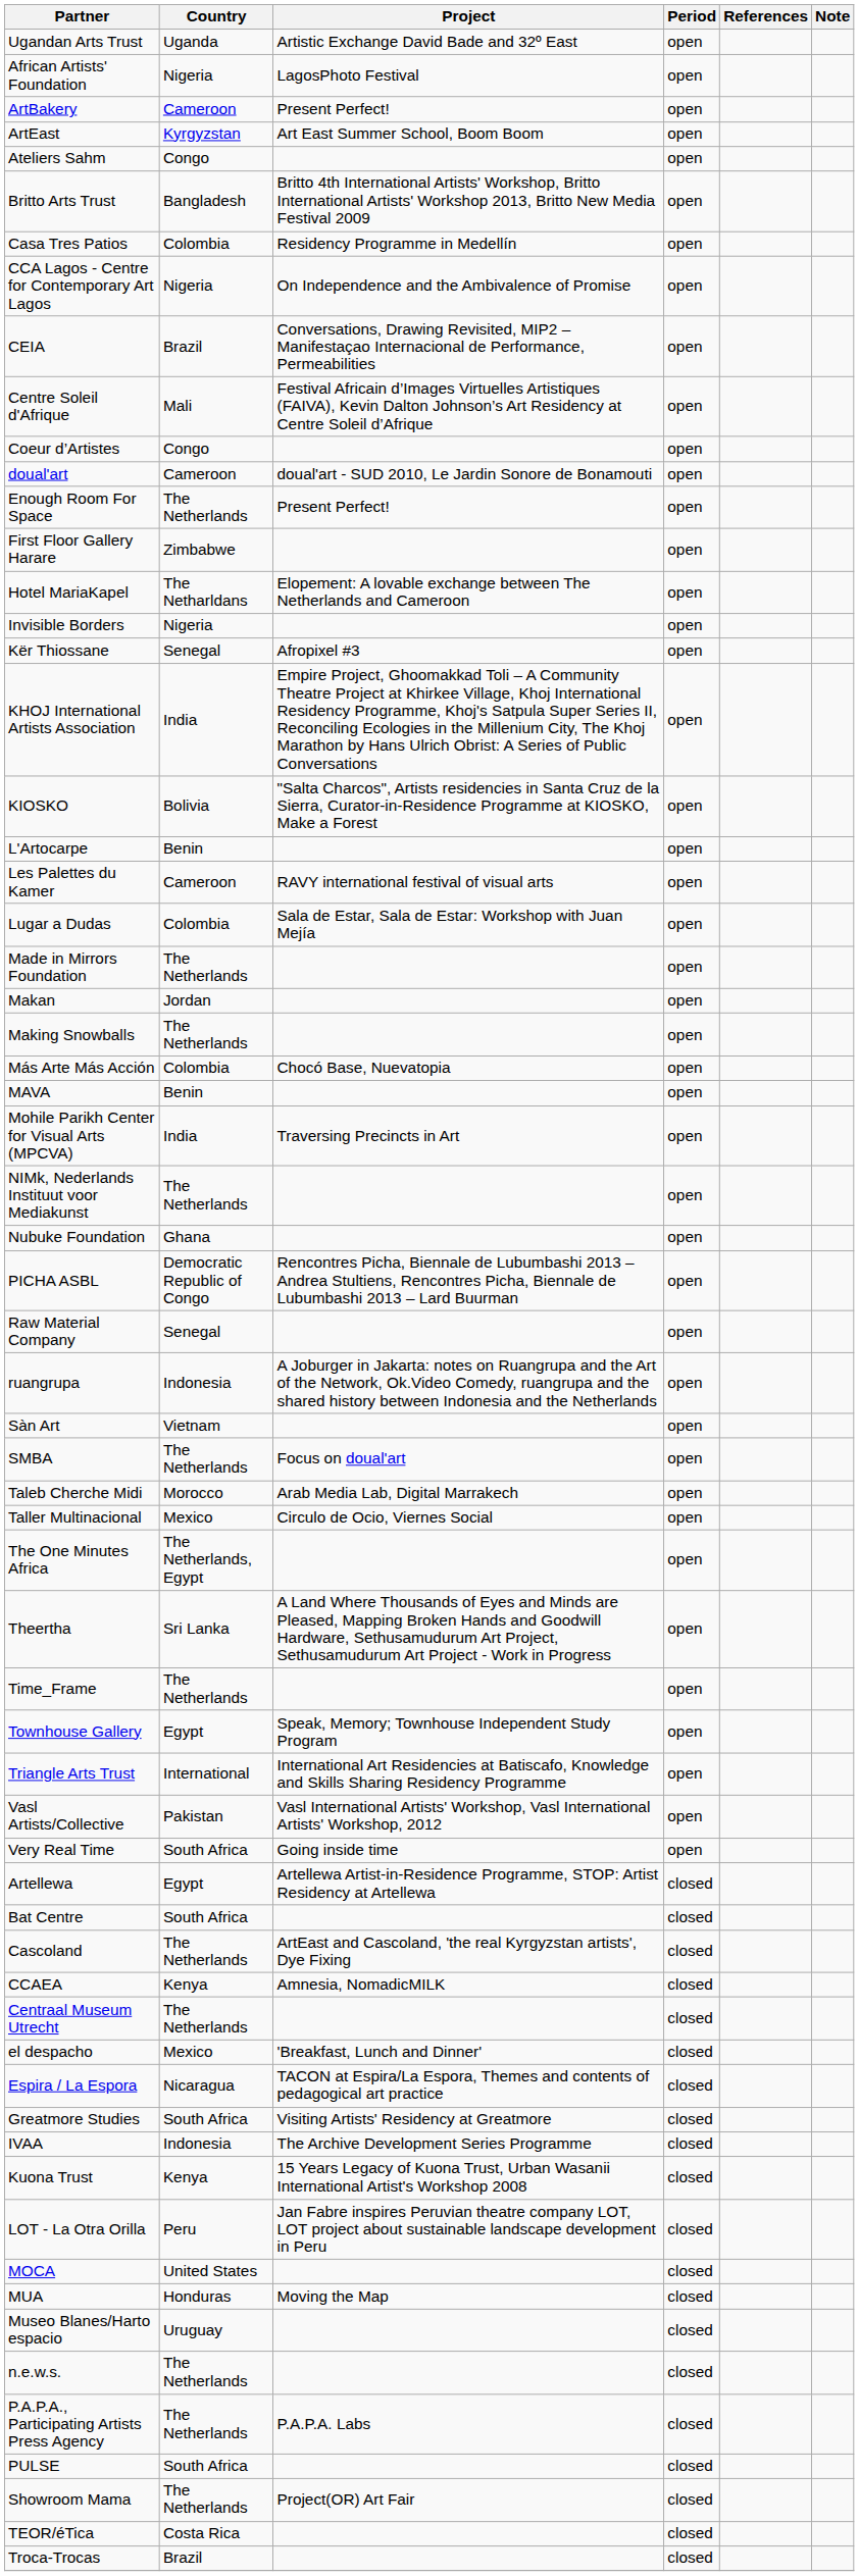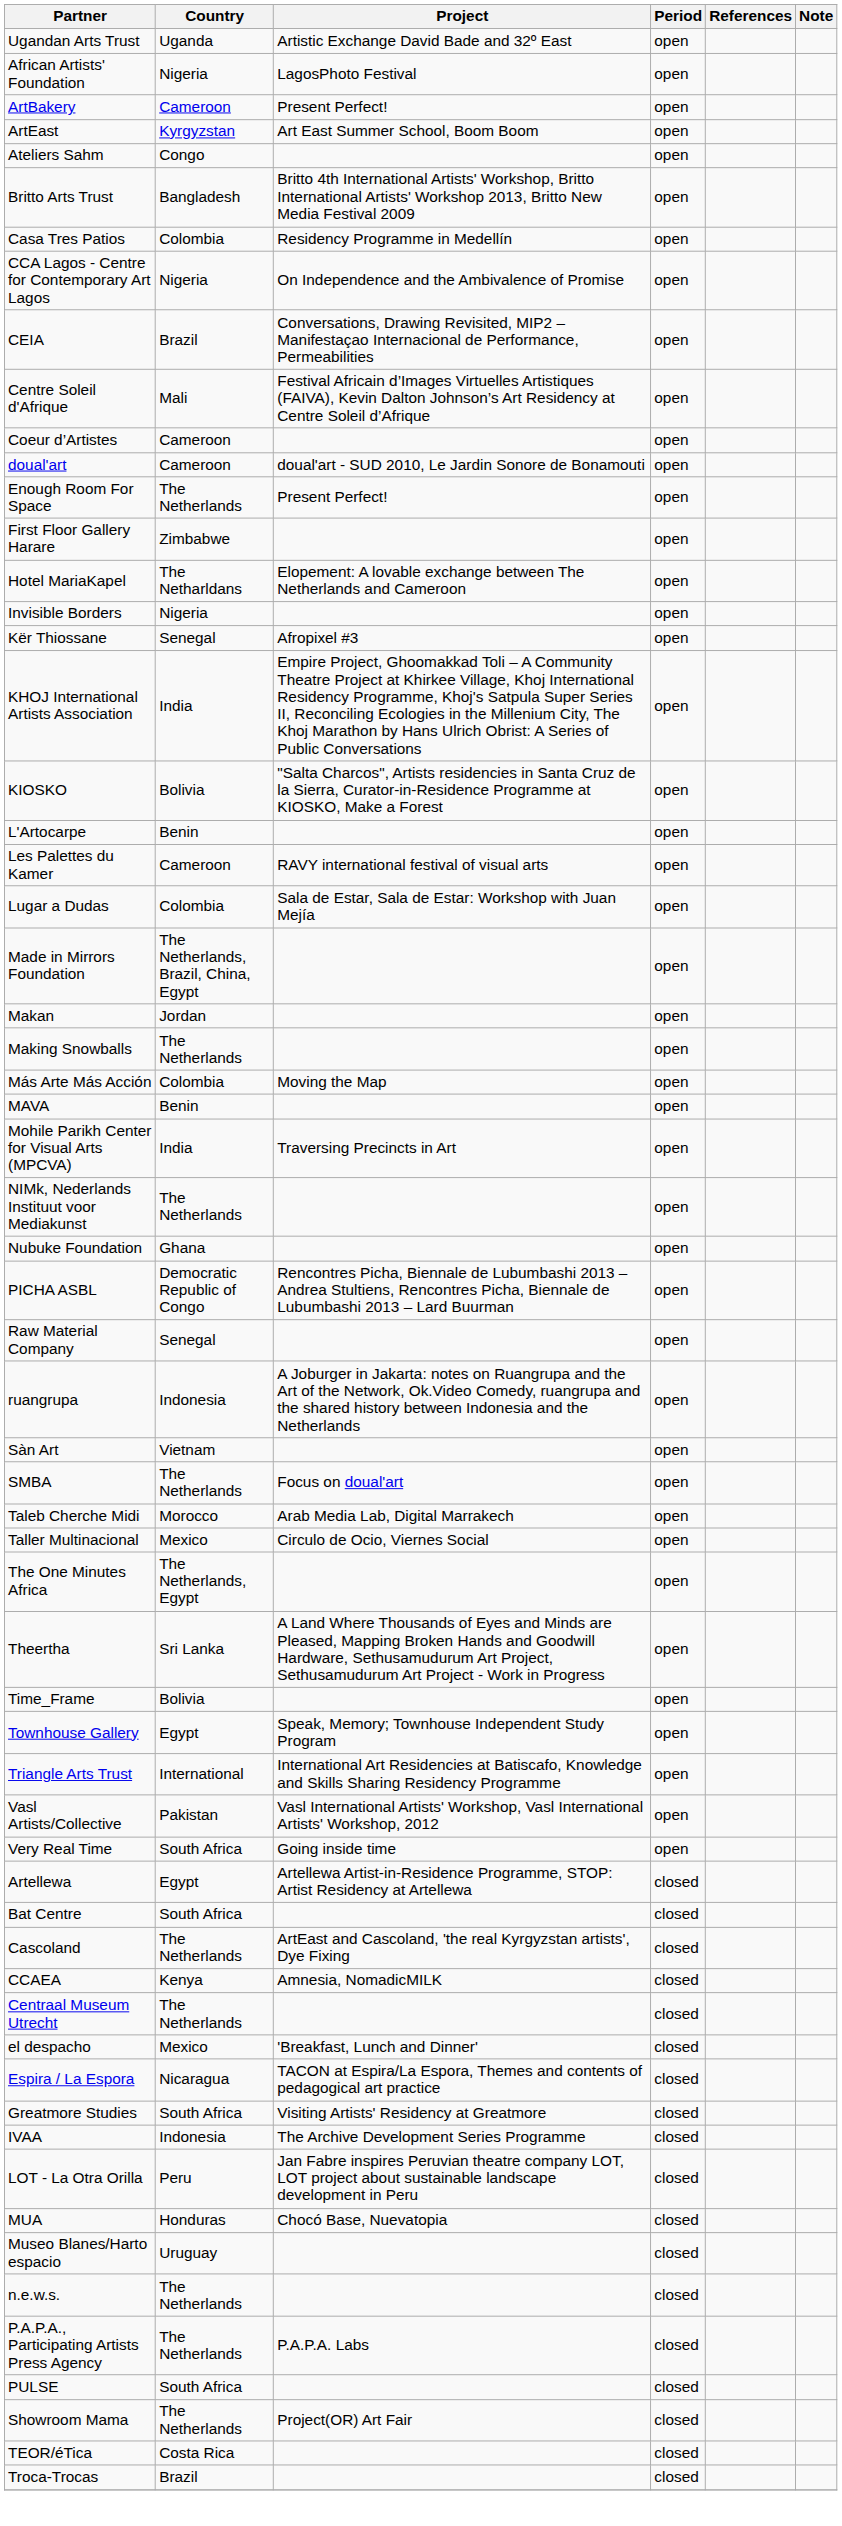Coeur d’Artistes | Country: Congo -> Cameroon
Made in Mirrors Foundation | Country: The Netherlands -> The Netherlands, Brazil, China, Egypt
Más Arte Más Acción | Project: Chocó Base, Nuevatopia -> Moving the Map
Time_Frame | Country: The Netherlands -> Bolivia
- row: Kuona Trust | Kenya | 15 Years Legacy of Kuona Trust, Urban Wasanii International Artist's Workshop 2008 | closed
- row: MOCA | United States | closed
MUA | Project: Moving the Map -> Chocó Base, Nuevatopia
